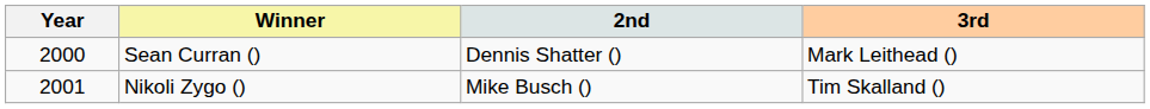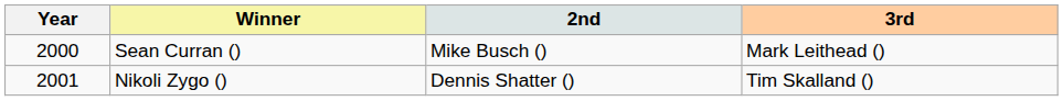Sean Curran () | 2nd: Dennis Shatter () -> Mike Busch ()
Nikoli Zygo () | 2nd: Mike Busch () -> Dennis Shatter ()
